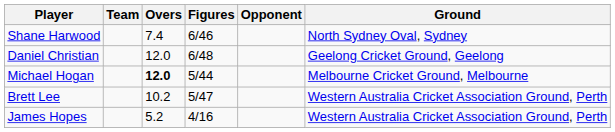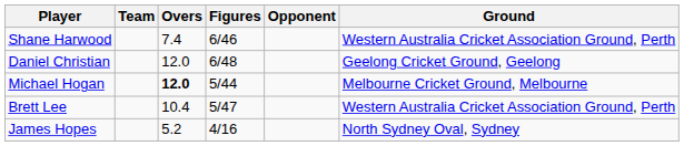Shane Harwood | Ground: North Sydney Oval, Sydney -> Western Australia Cricket Association Ground, Perth
Brett Lee | Overs: 10.2 -> 10.4
James Hopes | Ground: Western Australia Cricket Association Ground, Perth -> North Sydney Oval, Sydney
